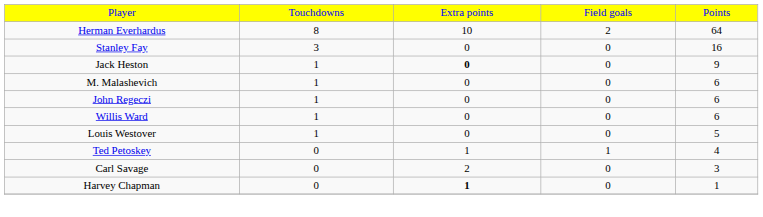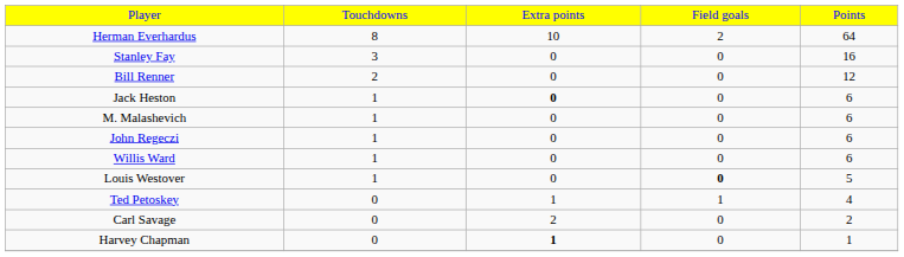+ row: Bill Renner | 2 | 0 | 0 | 12
Jack Heston | column 5: 9 -> 6
Louis Westover | column 4: normal -> bold
Carl Savage | column 5: 3 -> 2
